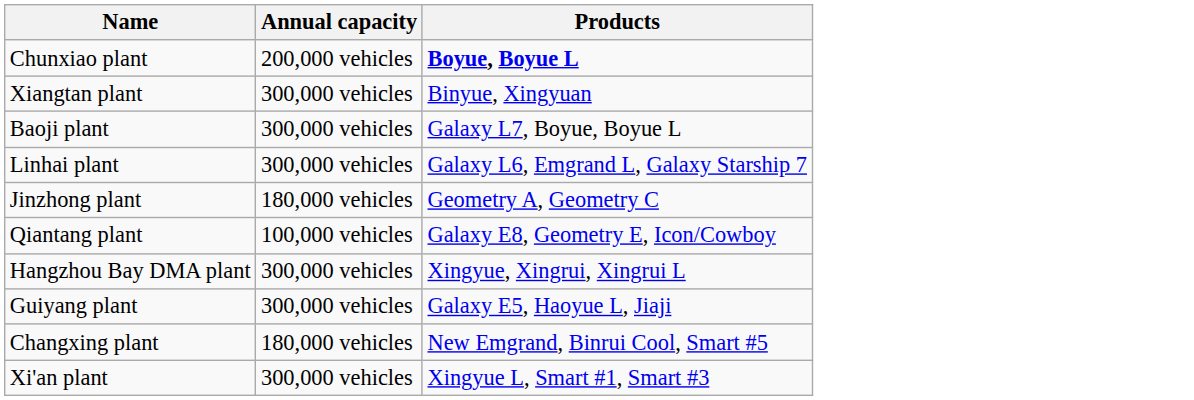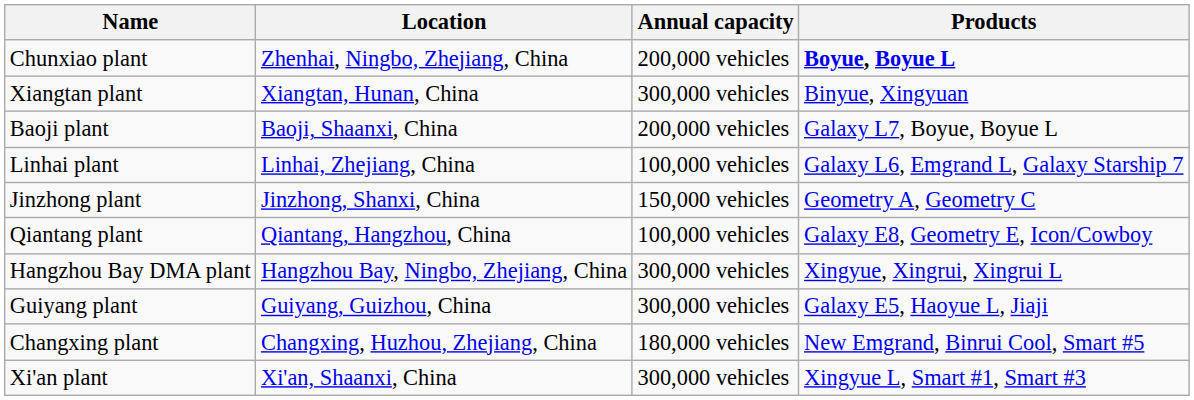+ column: Location | Zhenhai, Ningbo, Zhejiang, China | Xiangtan, Hunan, China | Baoji, Shaanxi, China | Linhai, Zhejiang, China | Jinzhong, Shanxi, China | Qiantang, Hangzhou, China | Hangzhou Bay, Ningbo, Zhejiang, China | Guiyang, Guizhou, China | Changxing, Huzhou, Zhejiang, China | Xi'an, Shaanxi, China
Baoji plant | Annual capacity: 300,000 vehicles -> 200,000 vehicles
Linhai plant | Annual capacity: 300,000 vehicles -> 100,000 vehicles
Jinzhong plant | Annual capacity: 180,000 vehicles -> 150,000 vehicles
